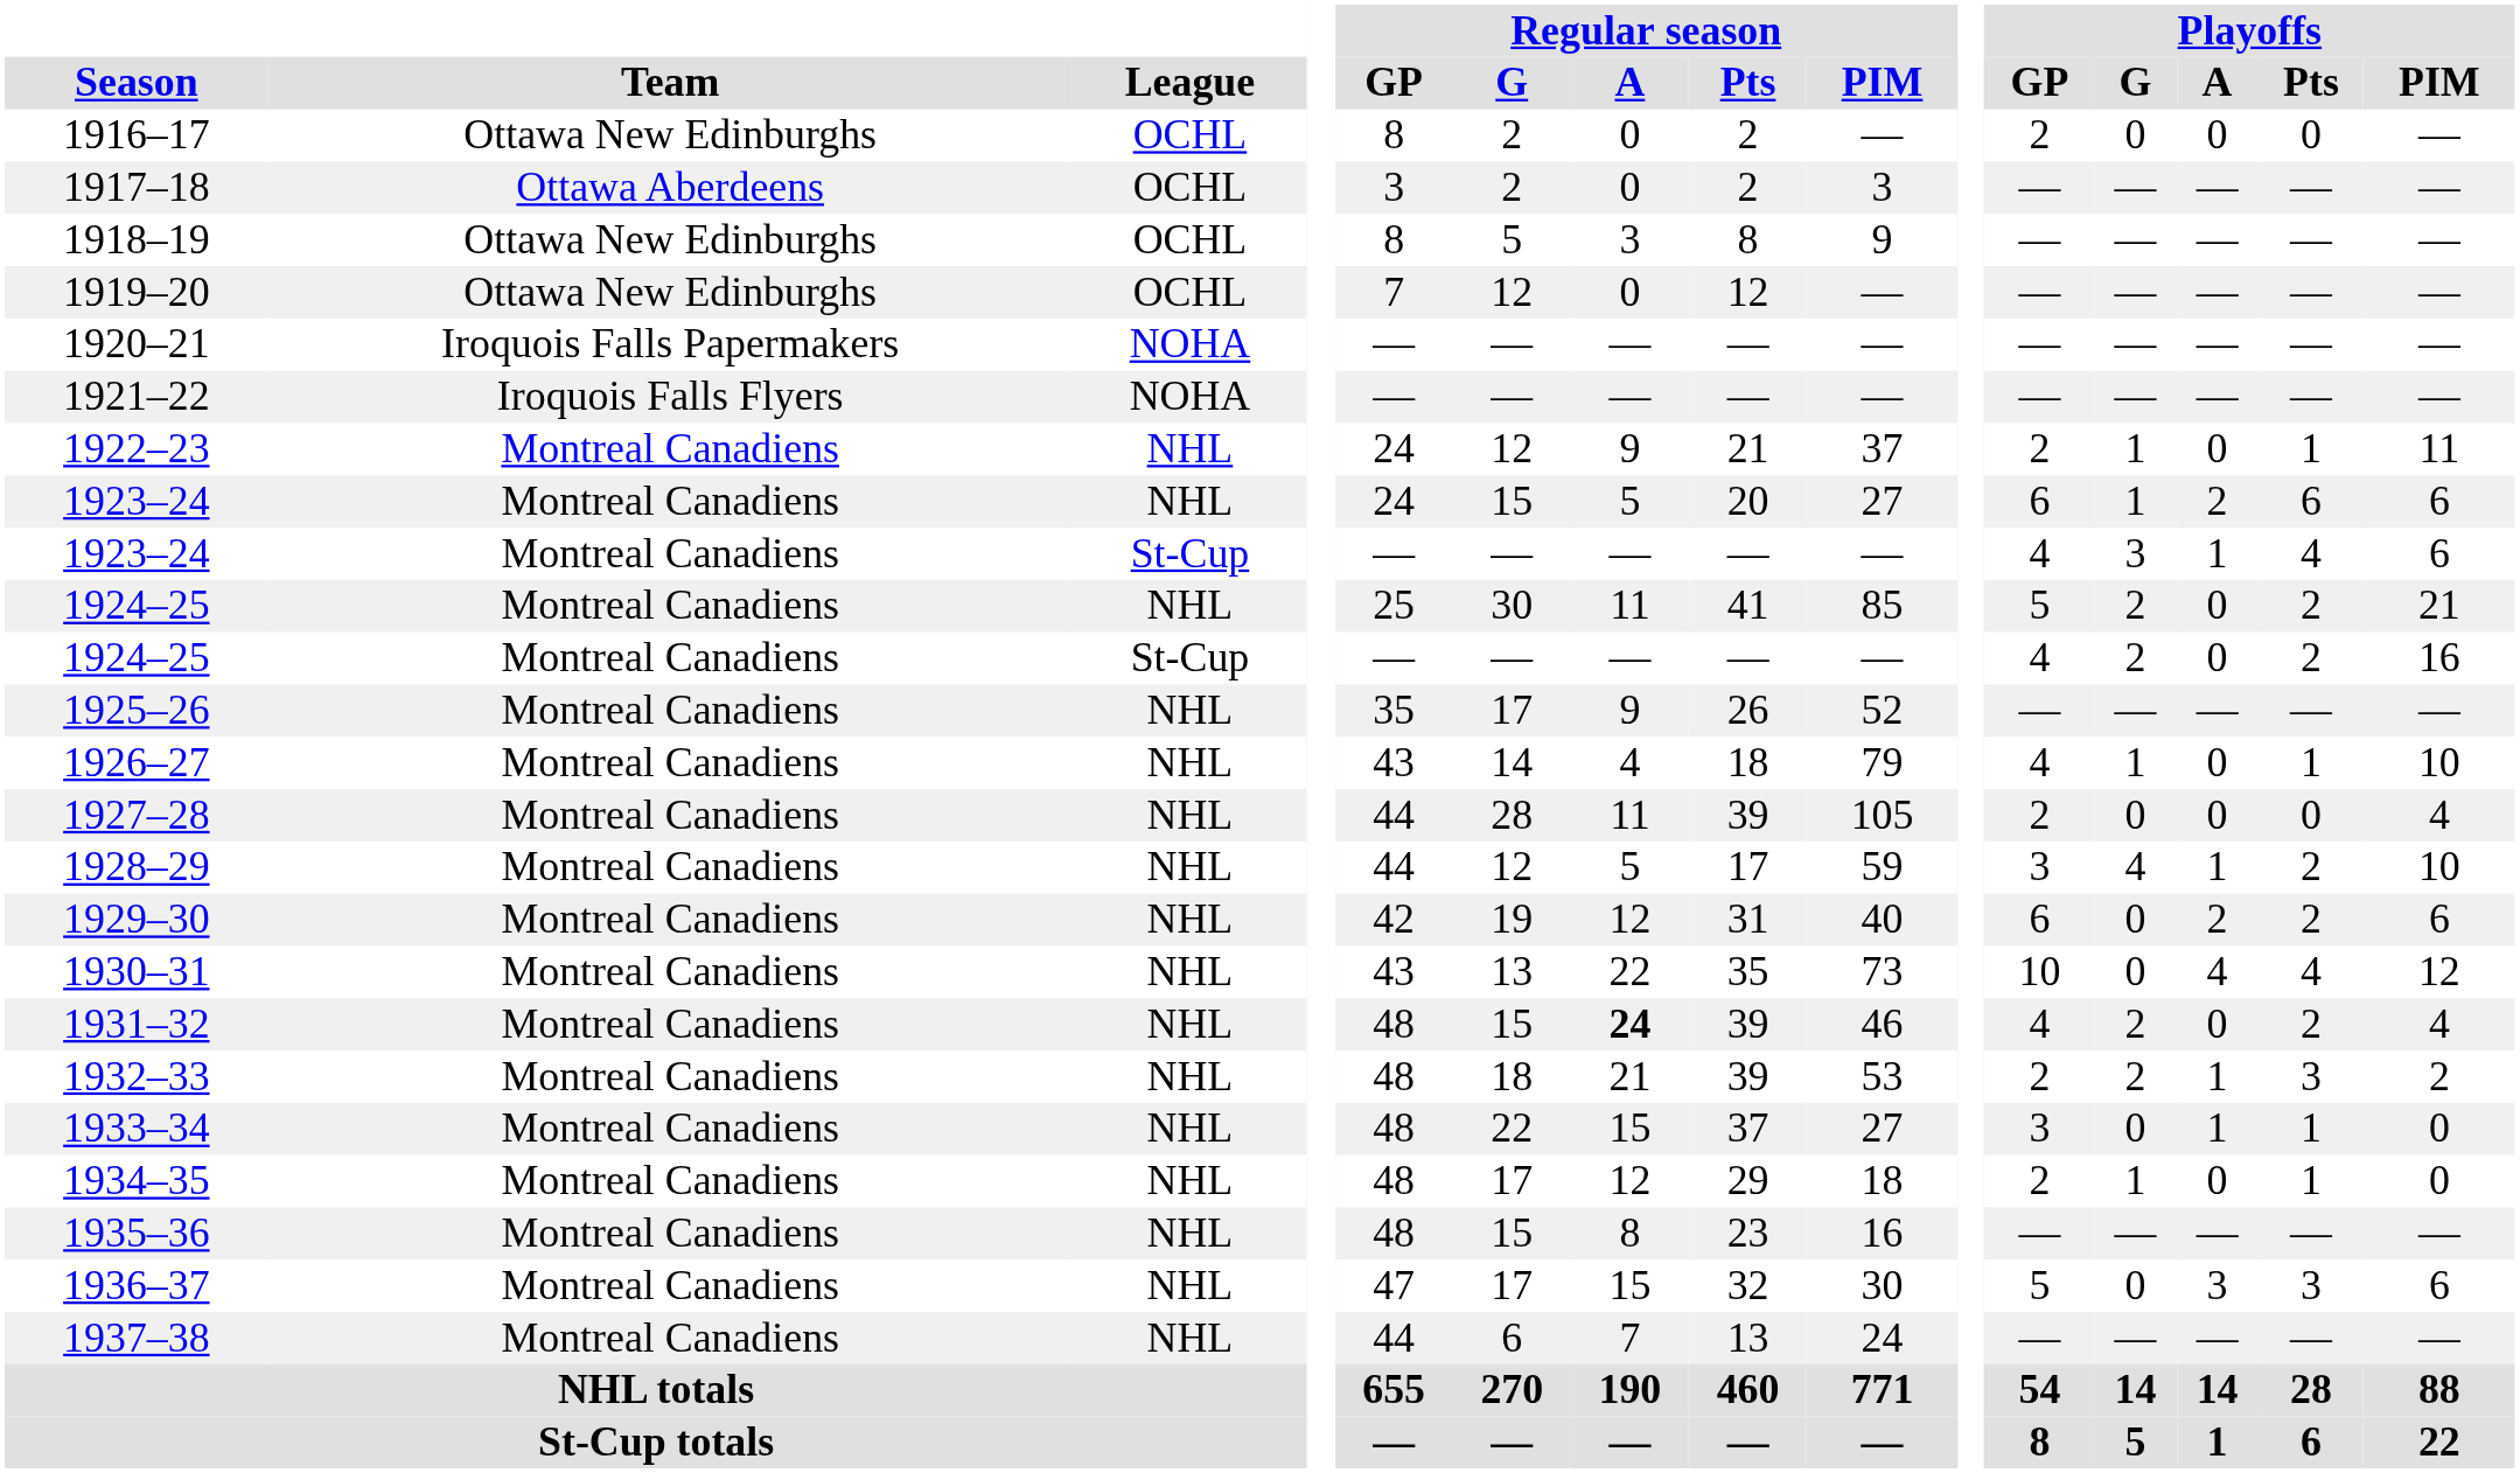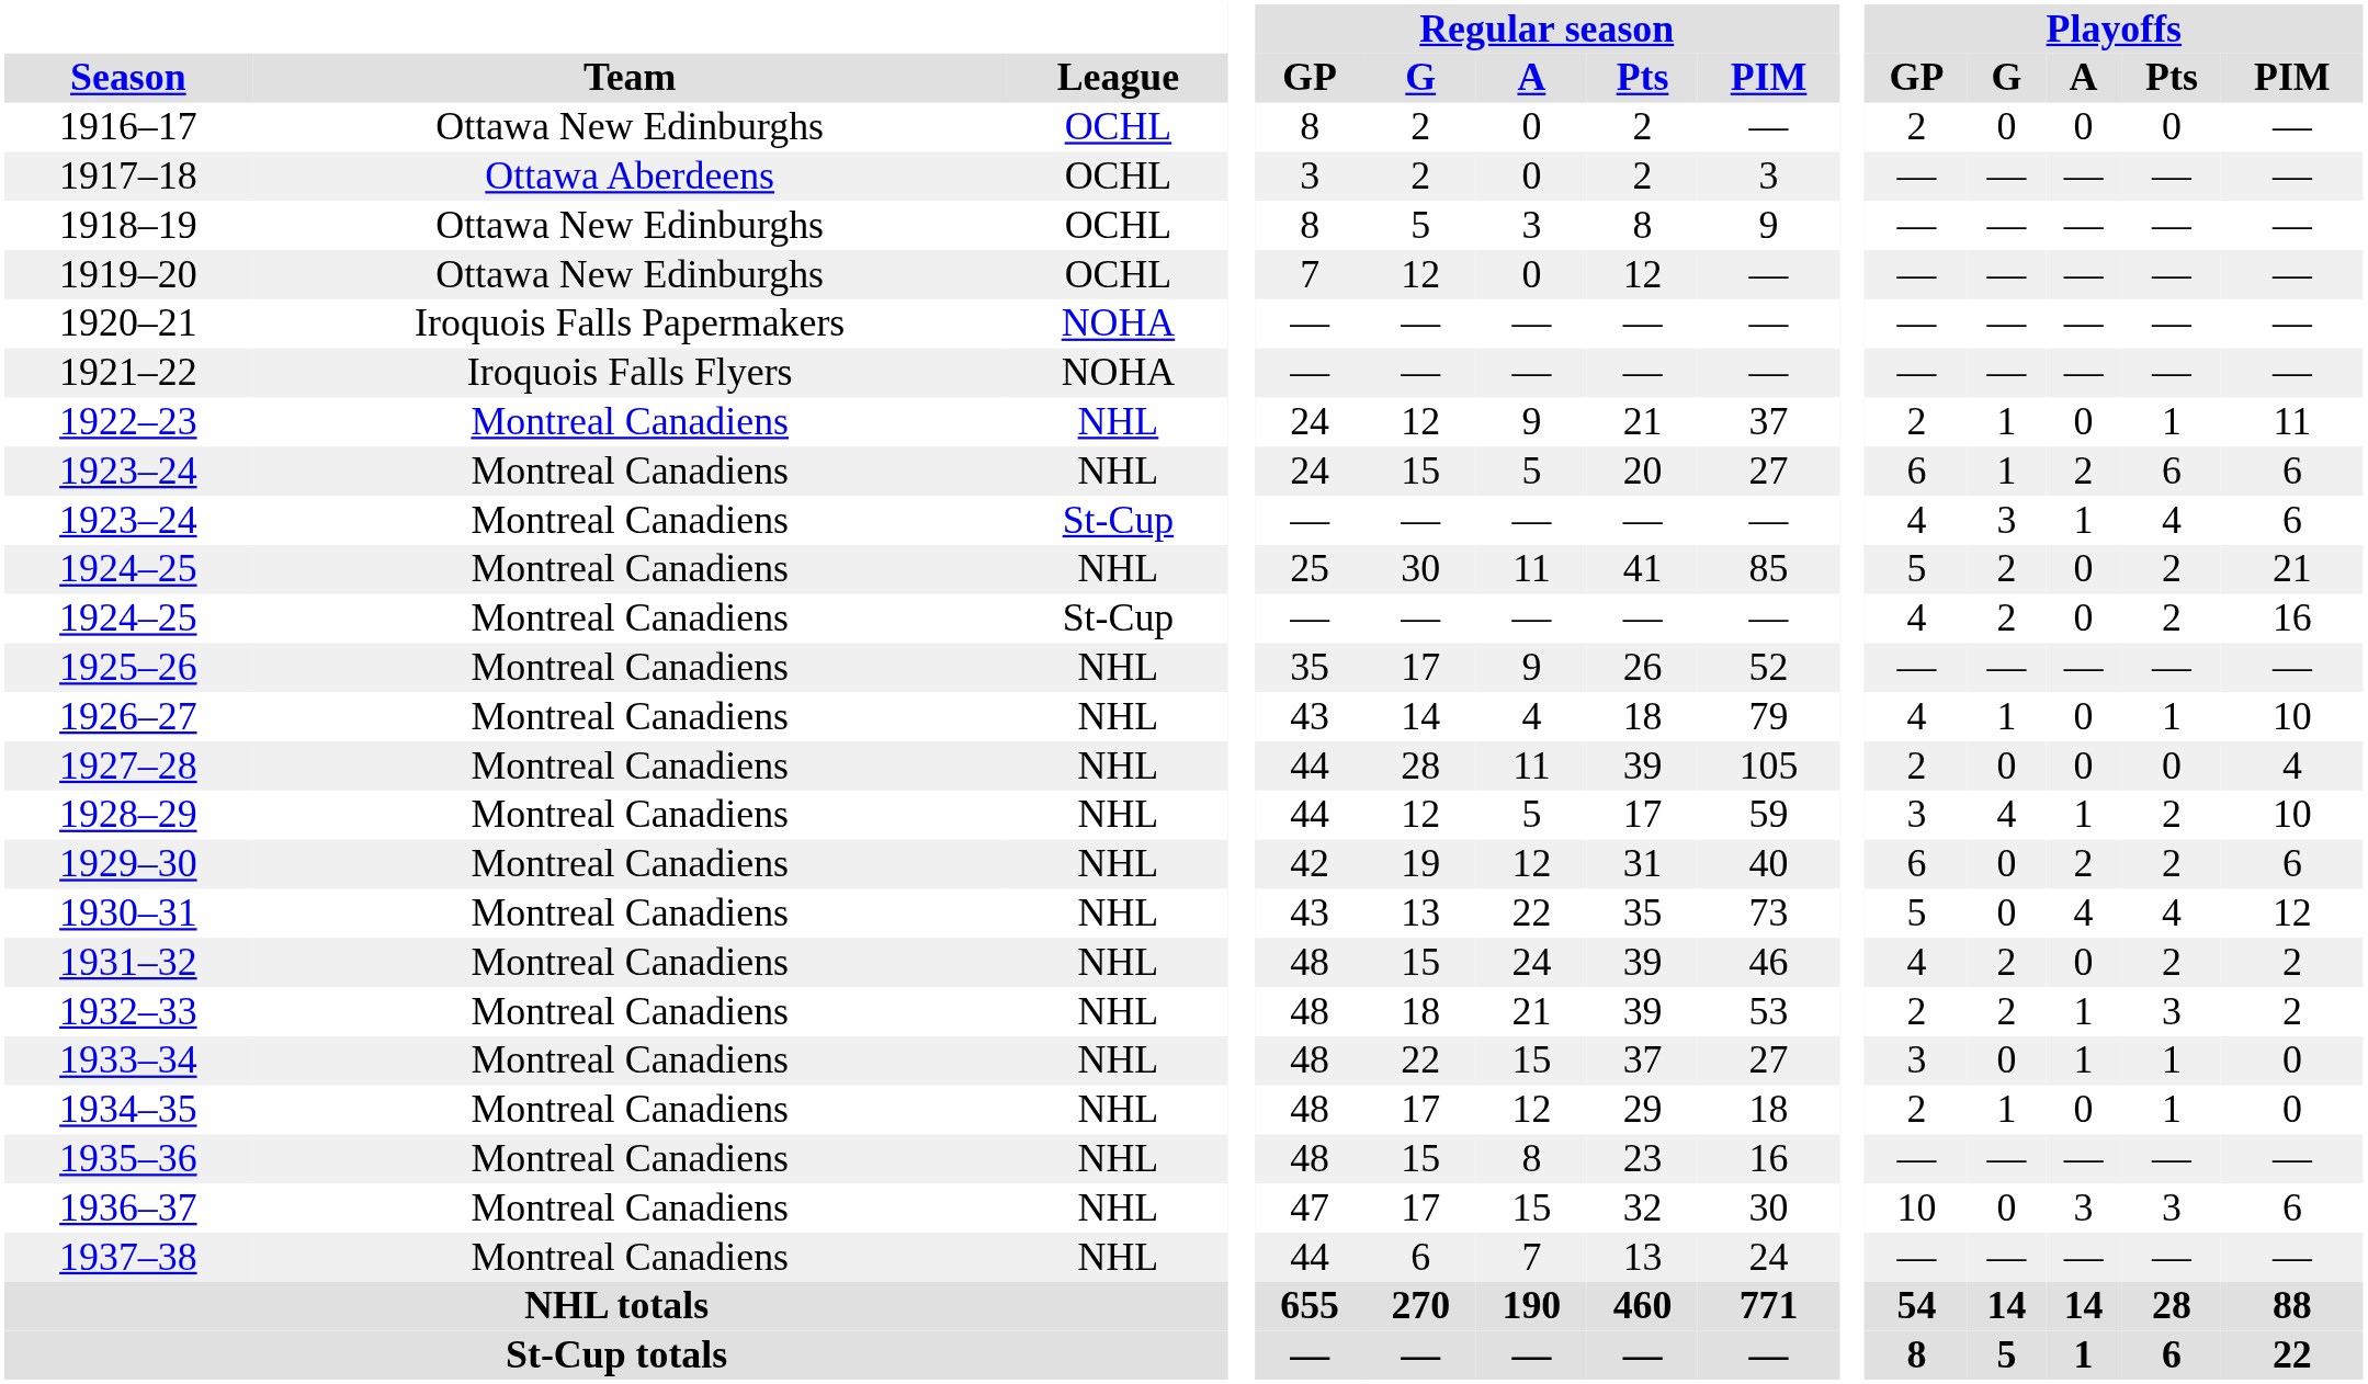1930–31 | Playoffs / GP: 10 -> 5
1931–32 | Regular season / A: bold -> normal
1931–32 | Playoffs / PIM: 4 -> 2
1936–37 | Playoffs / GP: 5 -> 10
